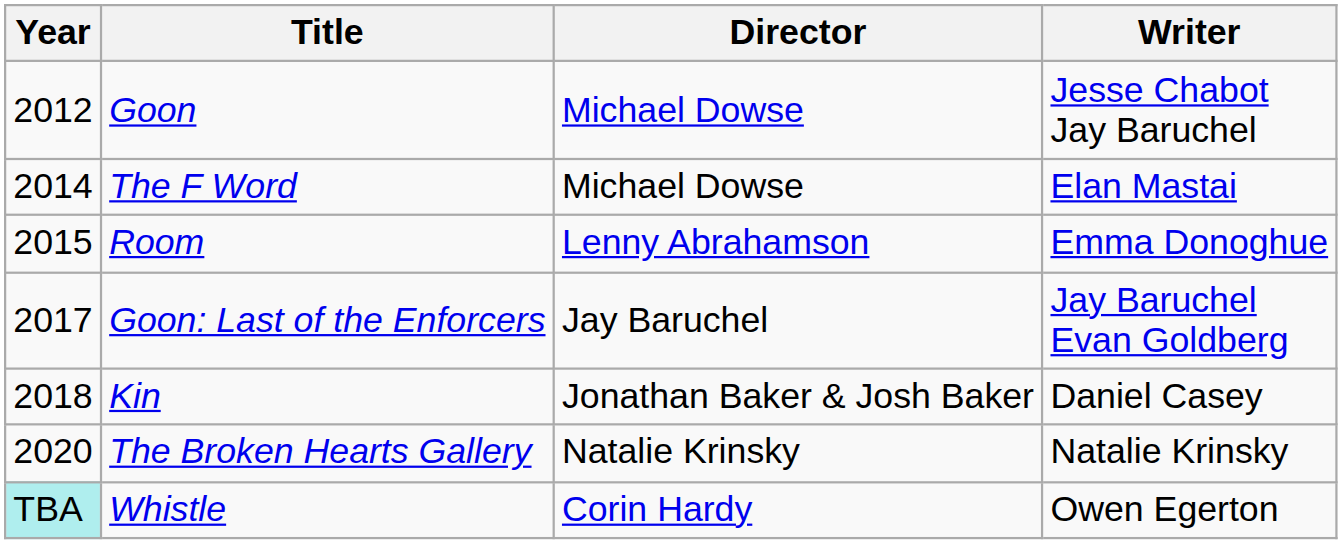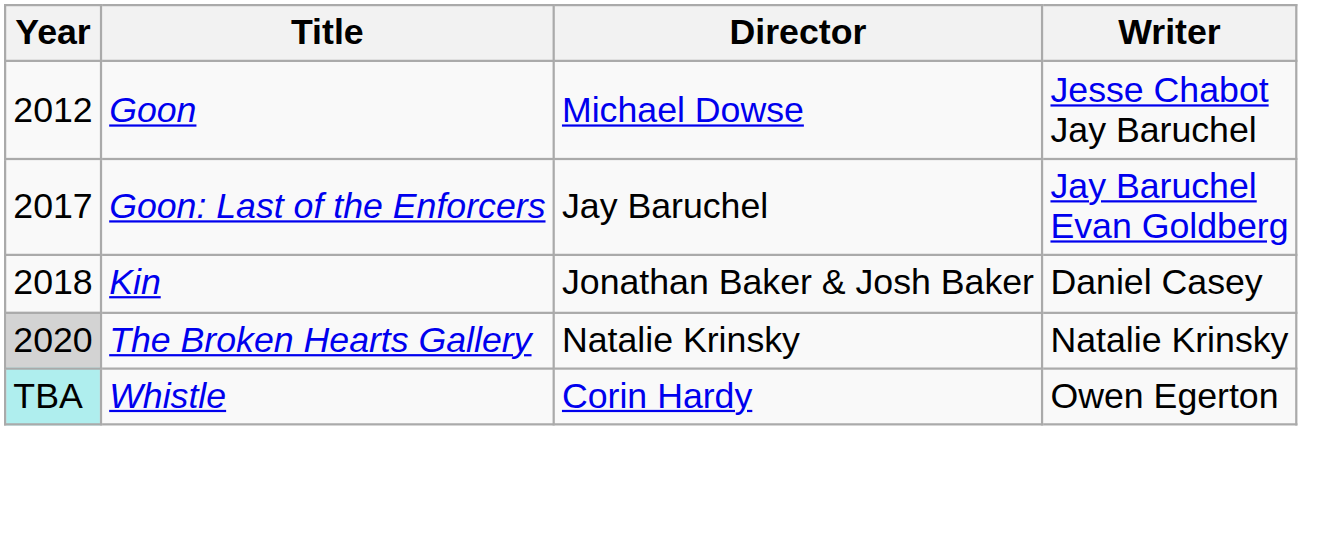- row: 2014 | The F Word | Michael Dowse | Elan Mastai
- row: 2015 | Room | Lenny Abrahamson | Emma Donoghue
The Broken Hearts Gallery | Year: no background -> lightgrey background
